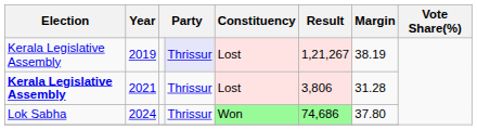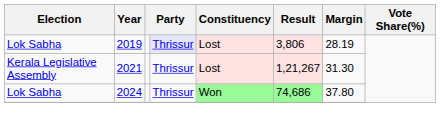2019 | Election: Kerala Legislative Assembly -> Lok Sabha
2019 | Result: 1,21,267 -> 3,806
2019 | Margin: 38.19 -> 28.19
2021 | Election: bold -> normal
2021 | Result: 3,806 -> 1,21,267
2021 | Margin: 31.28 -> 31.30
